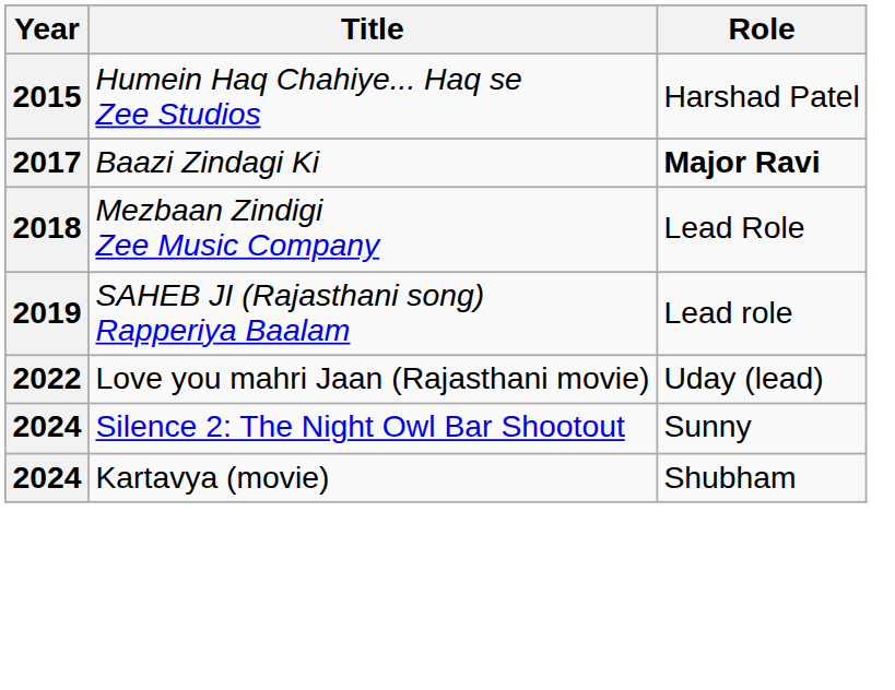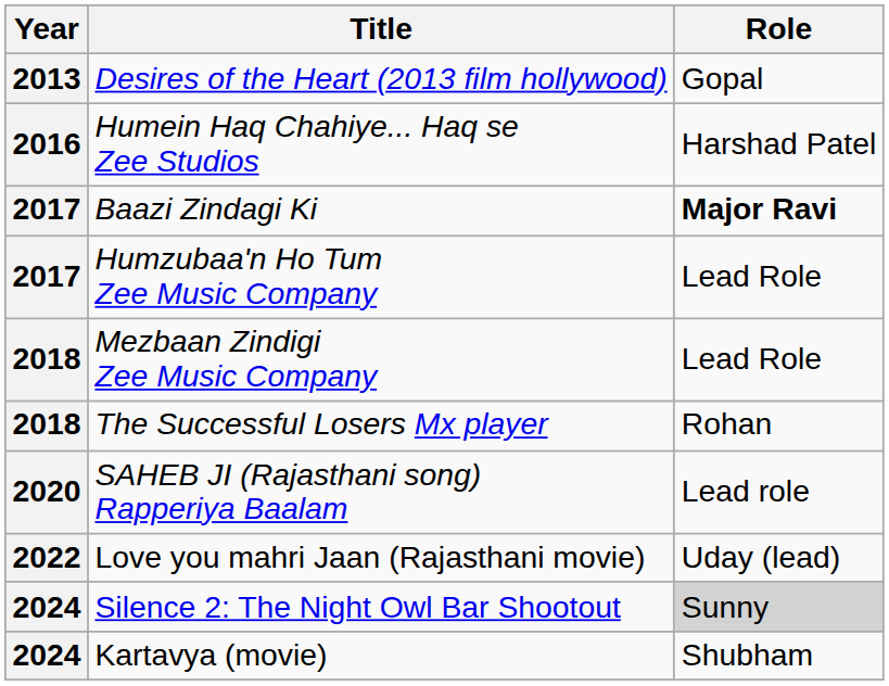+ row: 2013 | Desires of the Heart (2013 film hollywood) | Gopal
Humein Haq Chahiye... Haq se Zee Studios | Year: 2015 -> 2016
+ row: 2017 | Humzubaa'n Ho Tum Zee Music Company | Lead Role
+ row: 2018 | The Successful Losers Mx player | Rohan
SAHEB JI (Rajasthani song) Rapperiya Baalam | Year: 2019 -> 2020
Silence 2: The Night Owl Bar Shootout | Role: no background -> lightgrey background
